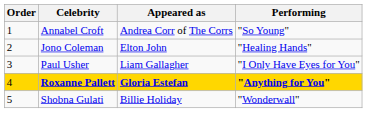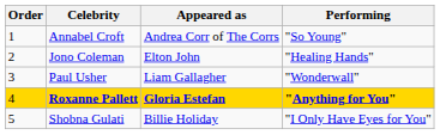Paul Usher | Performing: "I Only Have Eyes for You" -> "Wonderwall"
Shobna Gulati | Performing: "Wonderwall" -> "I Only Have Eyes for You"
